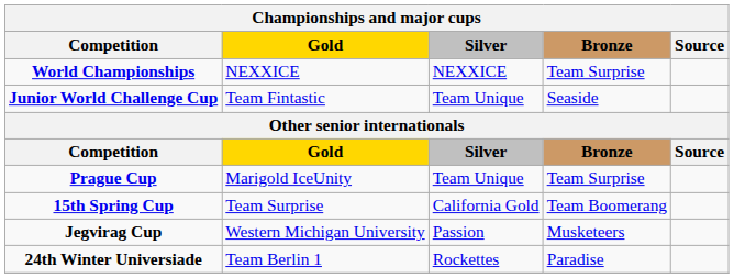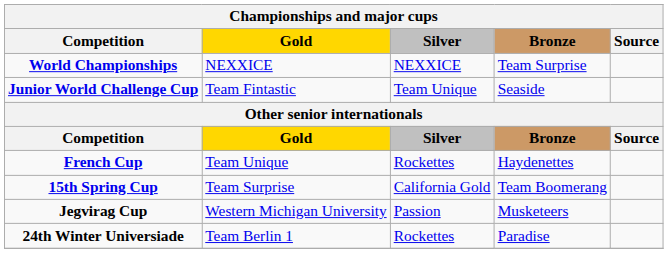- row: Prague Cup | Marigold IceUnity | Team Unique | Team Surprise
+ row: French Cup | Team Unique | Rockettes | Haydenettes
